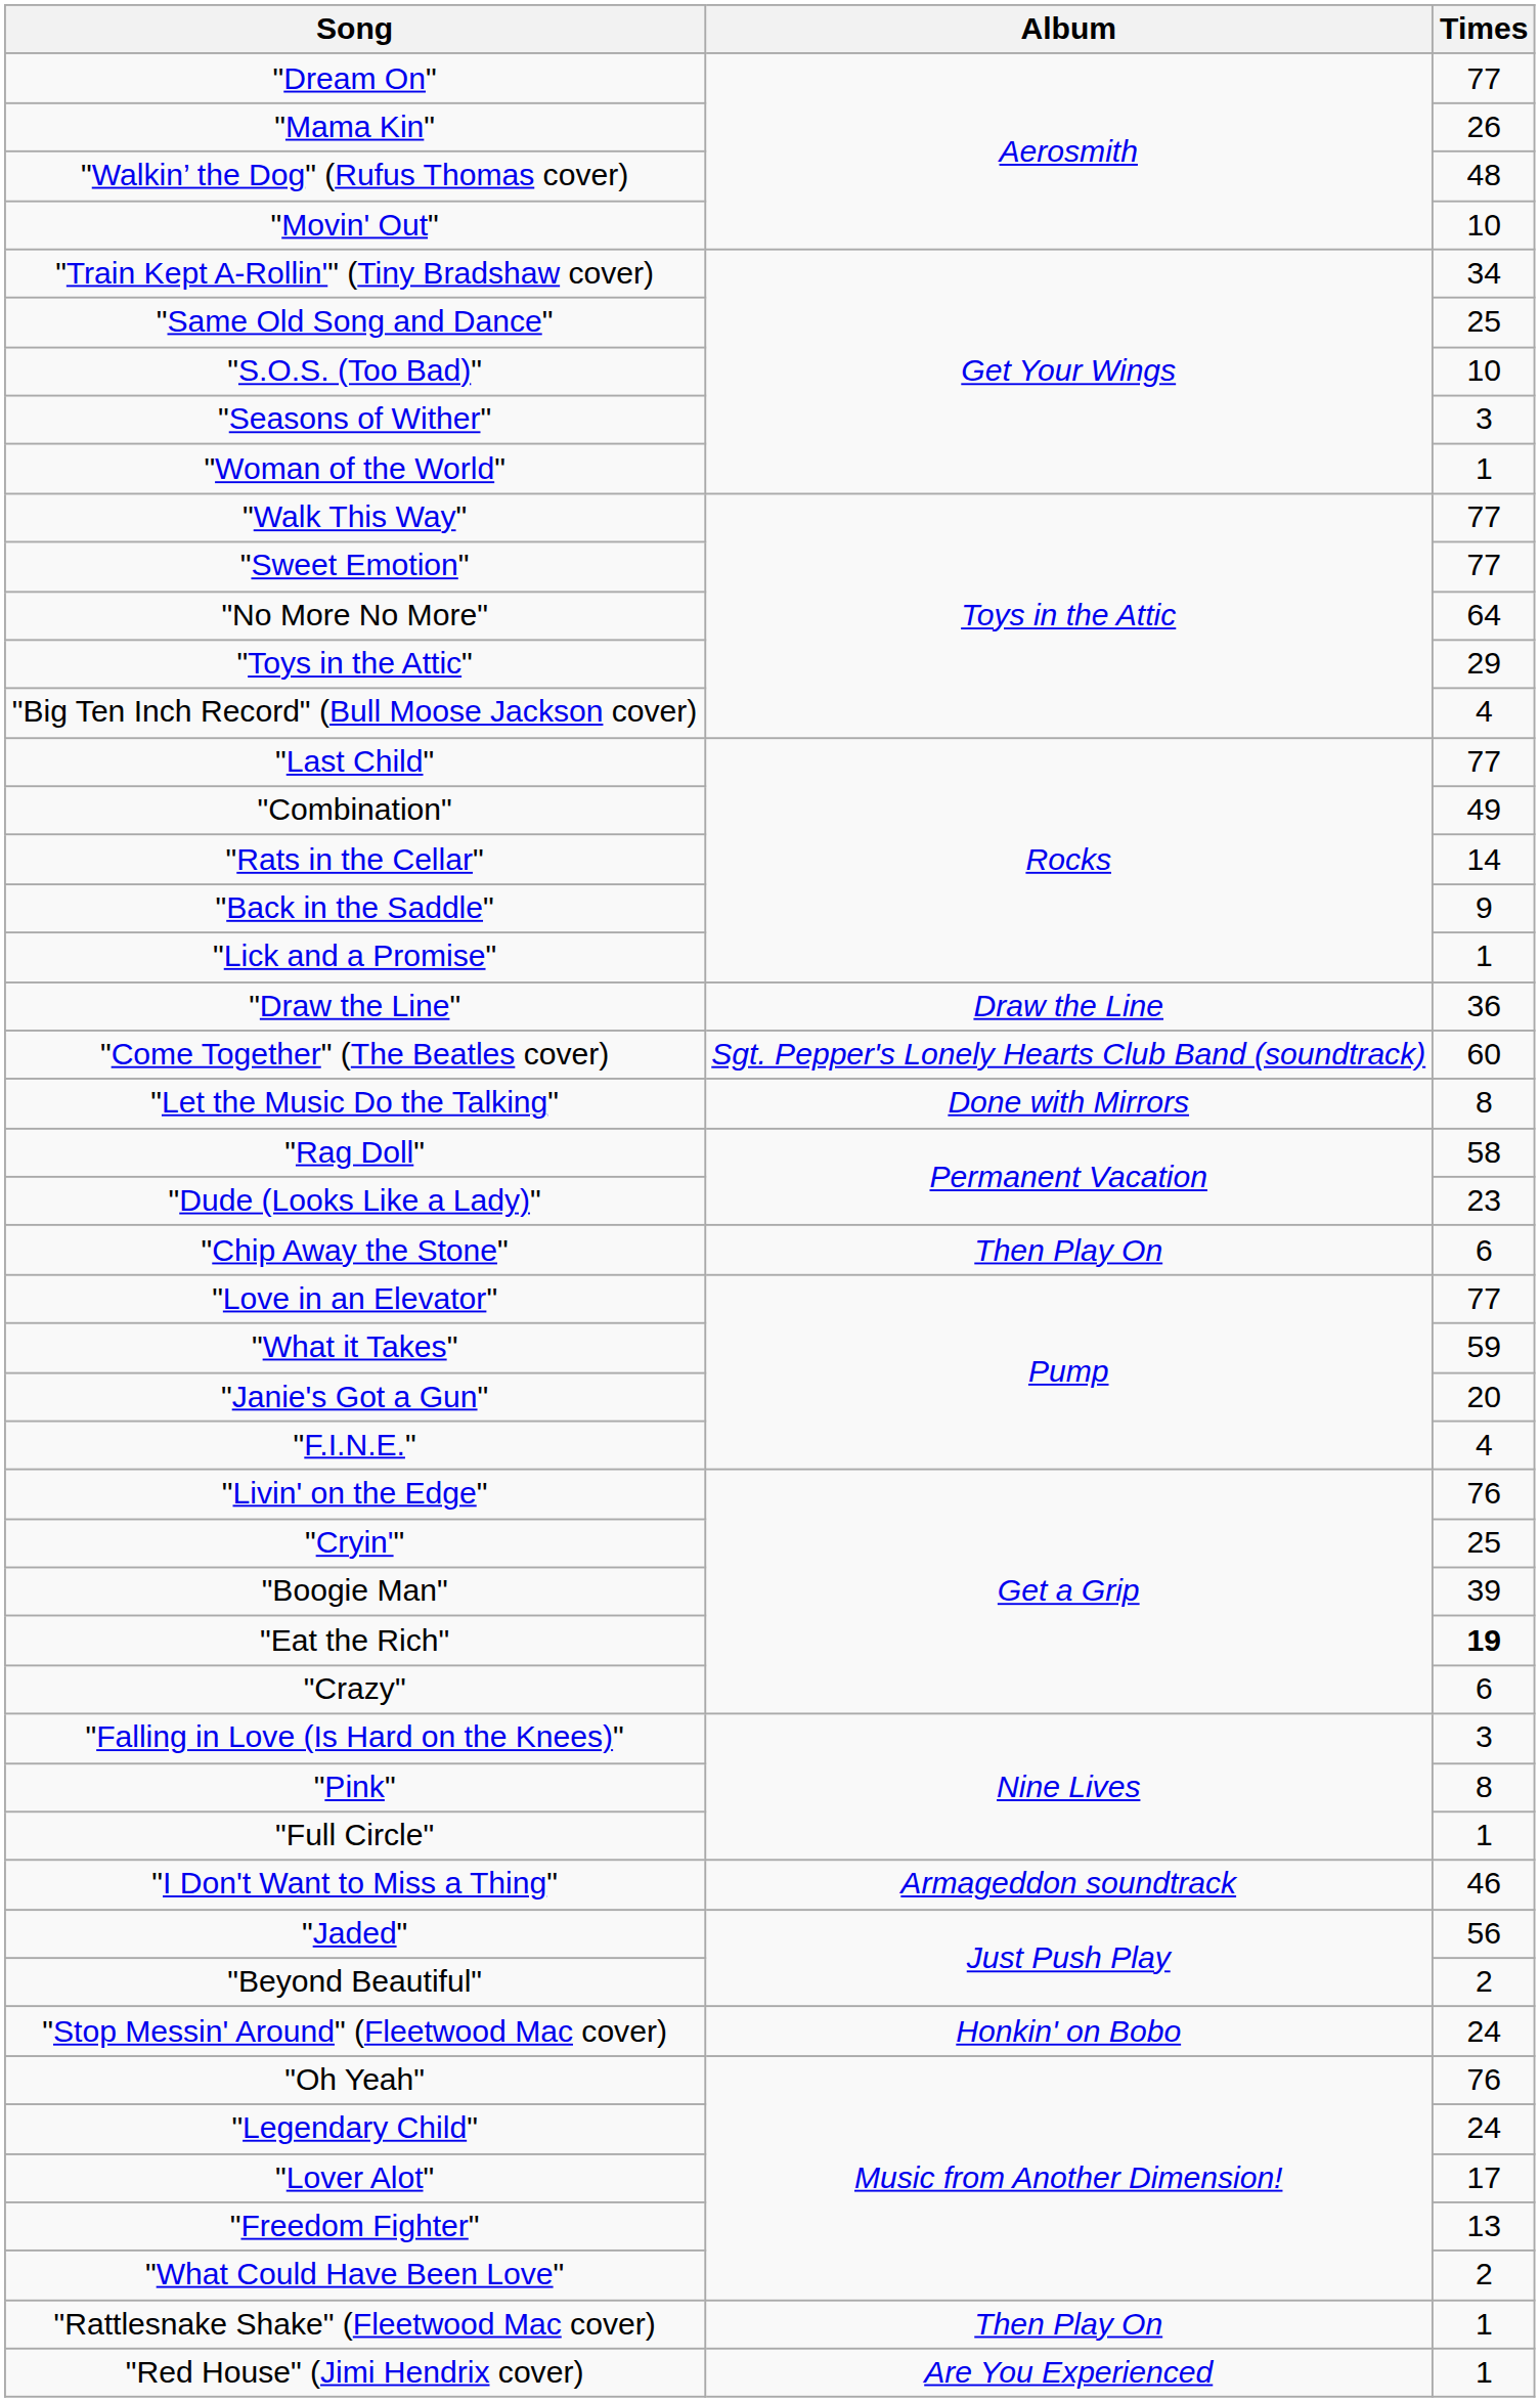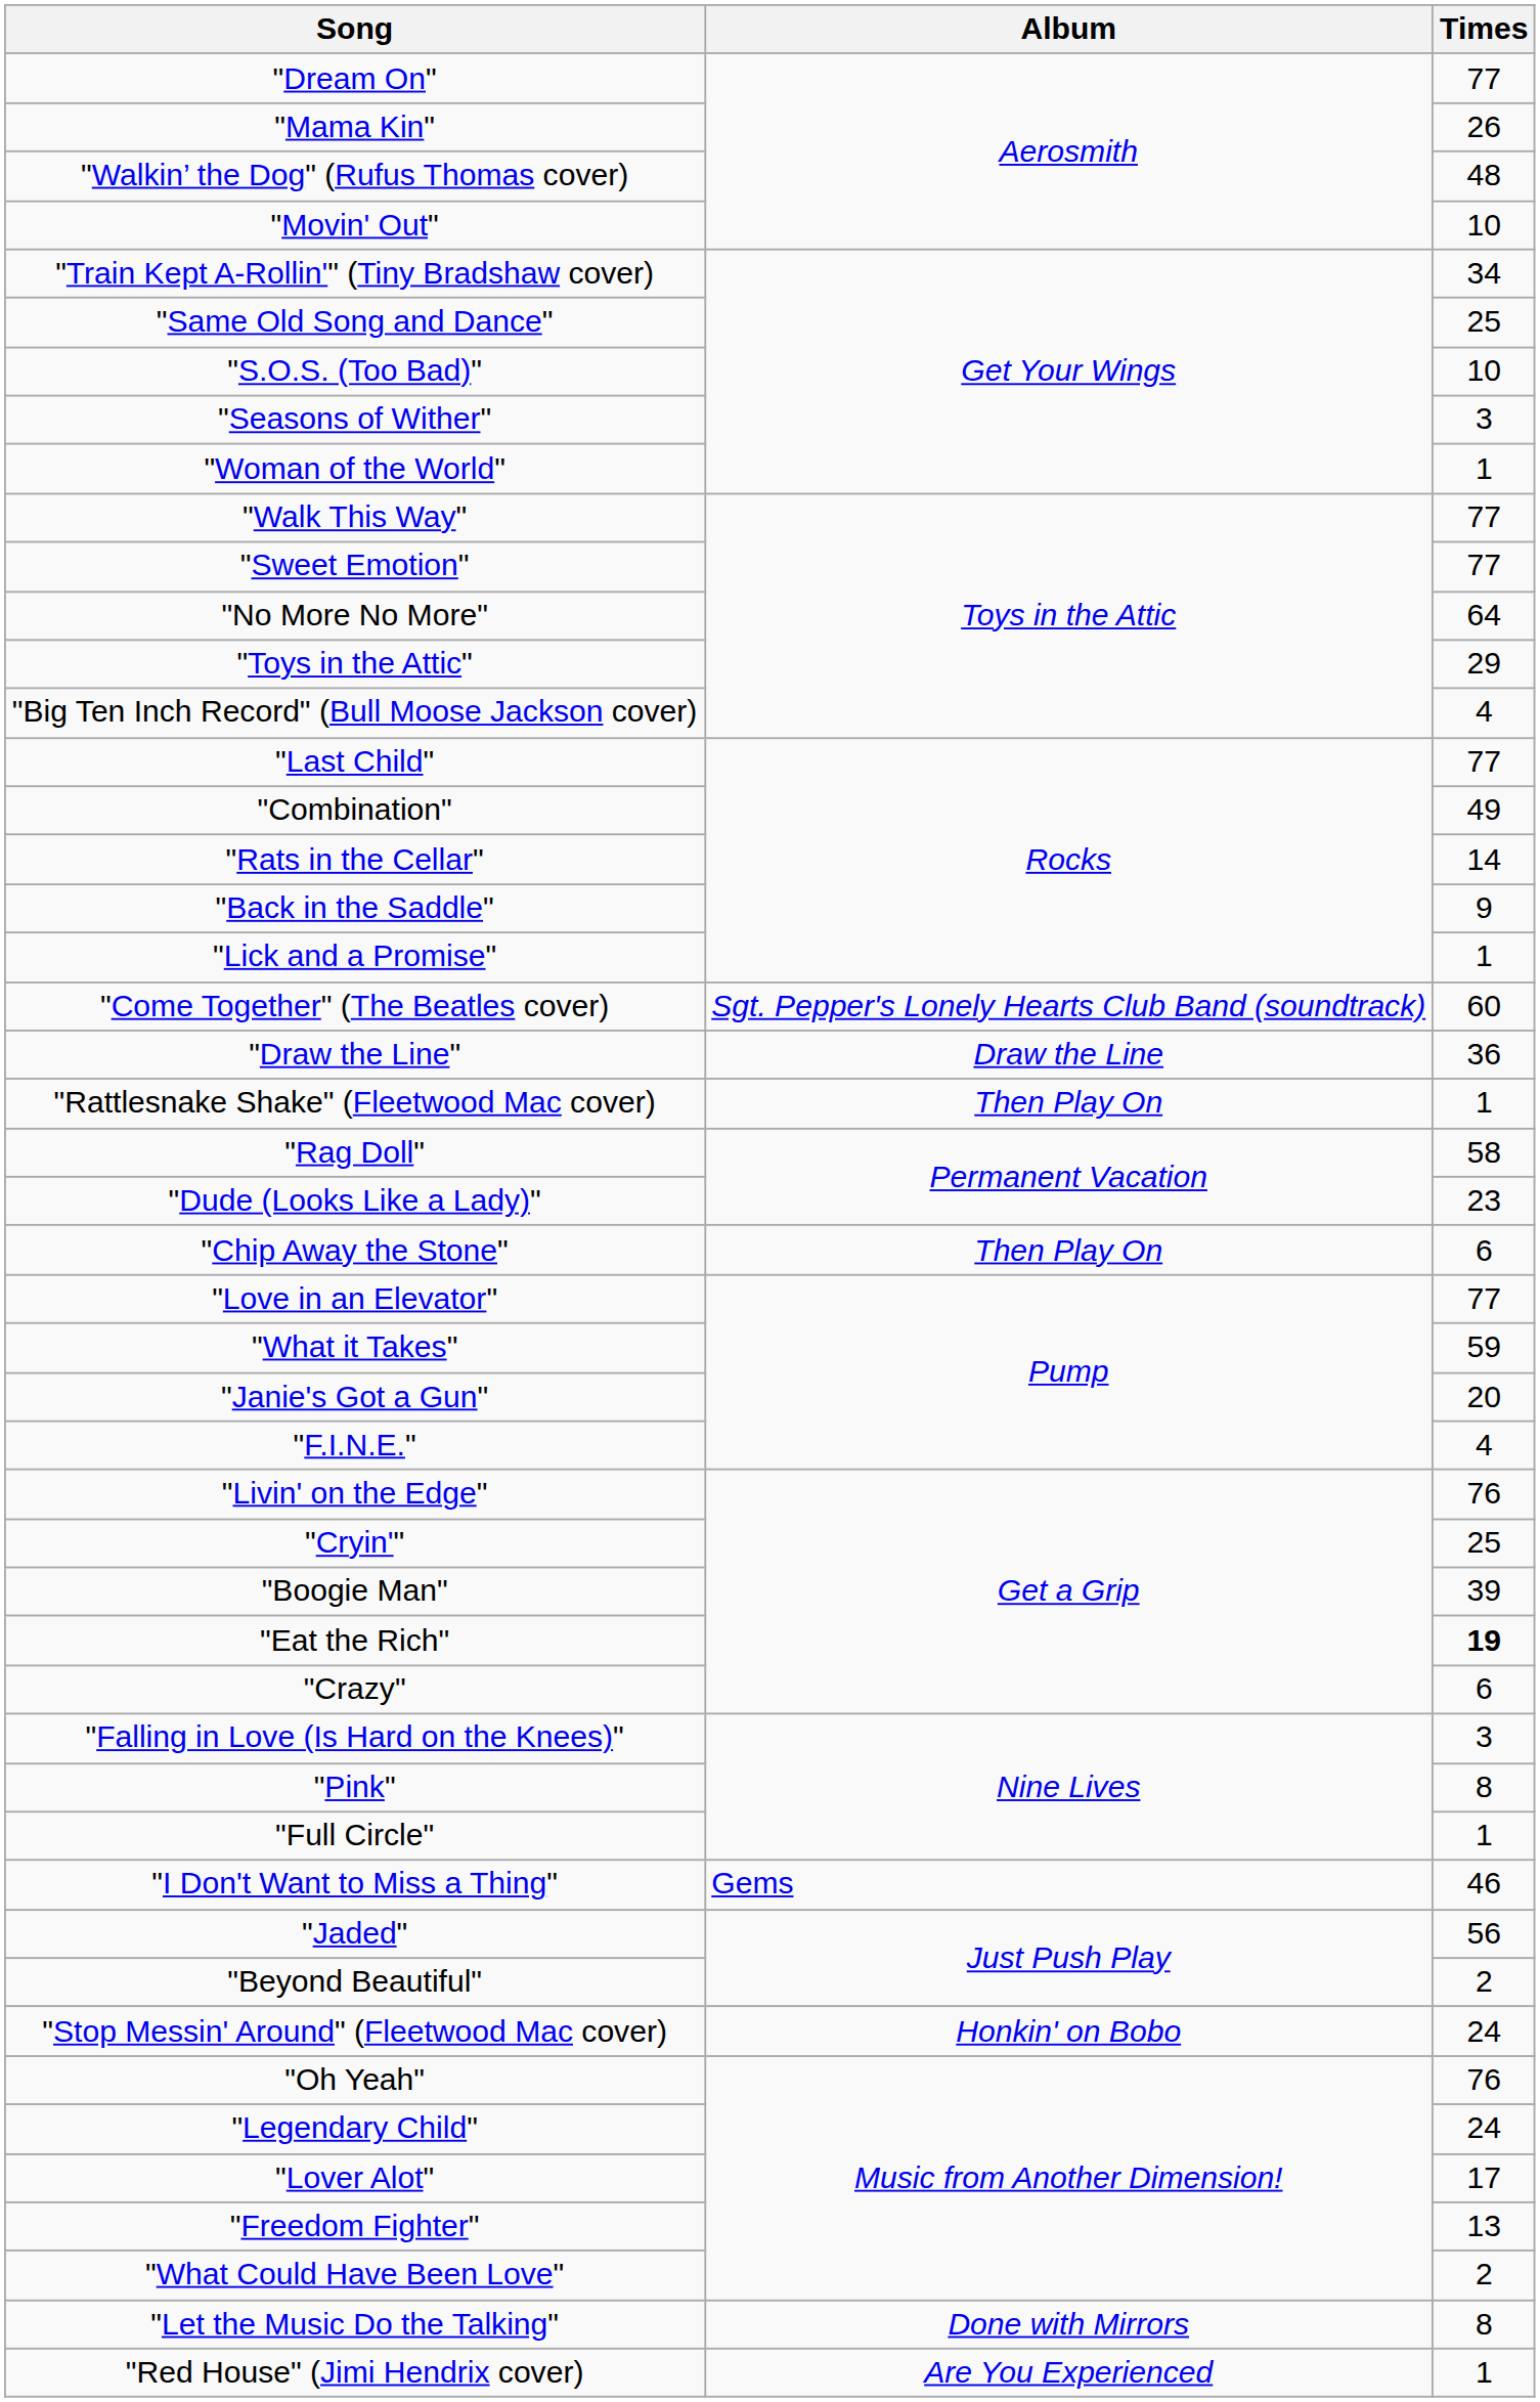rows swapped: "Draw the Line" <-> "Come Together" (The Beatles cover)
rows swapped: "Let the Music Do the Talking" <-> "Rattlesnake Shake" (Fleetwood Mac cover)
"I Don't Want to Miss a Thing" | Album: Armageddon soundtrack -> Gems
